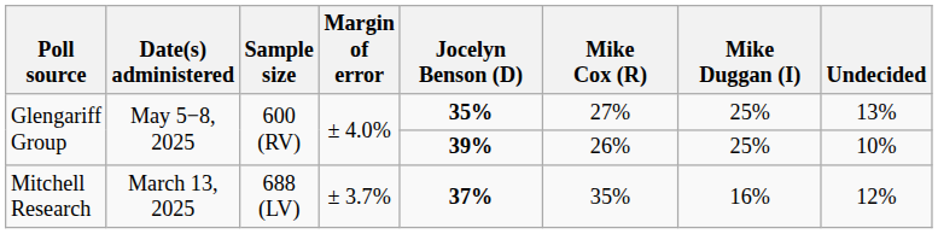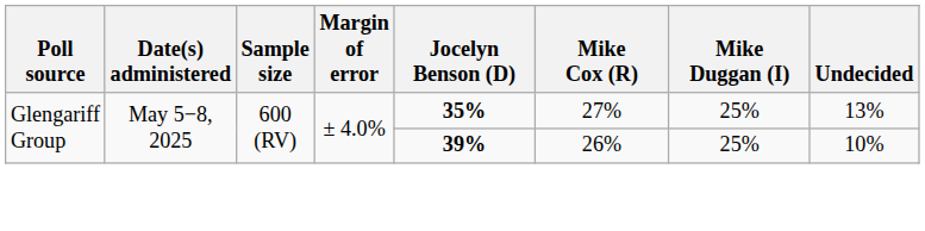- row: Mitchell Research | March 13, 2025 | 688 (LV) | ± 3.7% | 37% | 35% | 16% | 12%
